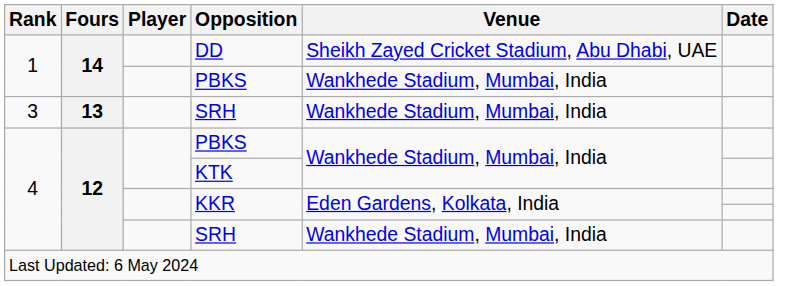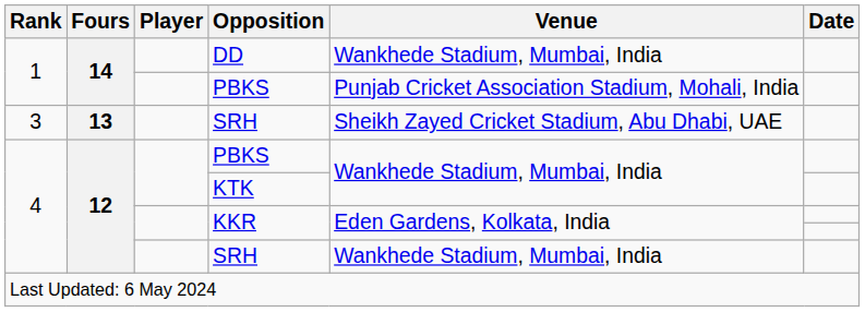DD | Venue: Sheikh Zayed Cricket Stadium, Abu Dhabi, UAE -> Wankhede Stadium, Mumbai, India
1 / PBKS | Venue: Wankhede Stadium, Mumbai, India -> Punjab Cricket Association Stadium, Mohali, India
3 / SRH | Venue: Wankhede Stadium, Mumbai, India -> Sheikh Zayed Cricket Stadium, Abu Dhabi, UAE
